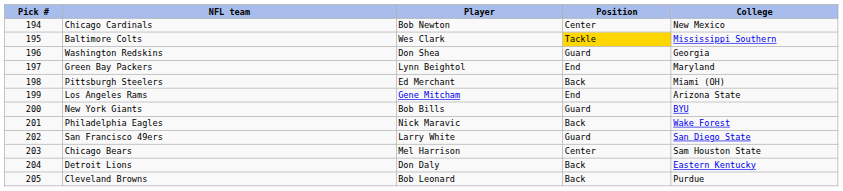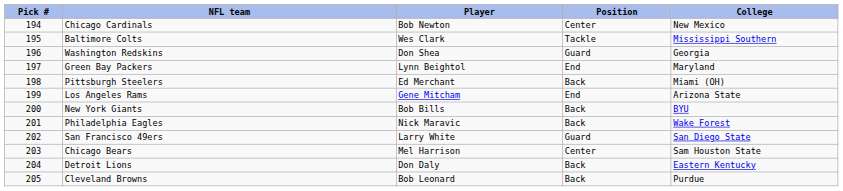Baltimore Colts | Position: gold background -> no background
New York Giants | Position: Guard -> Back
